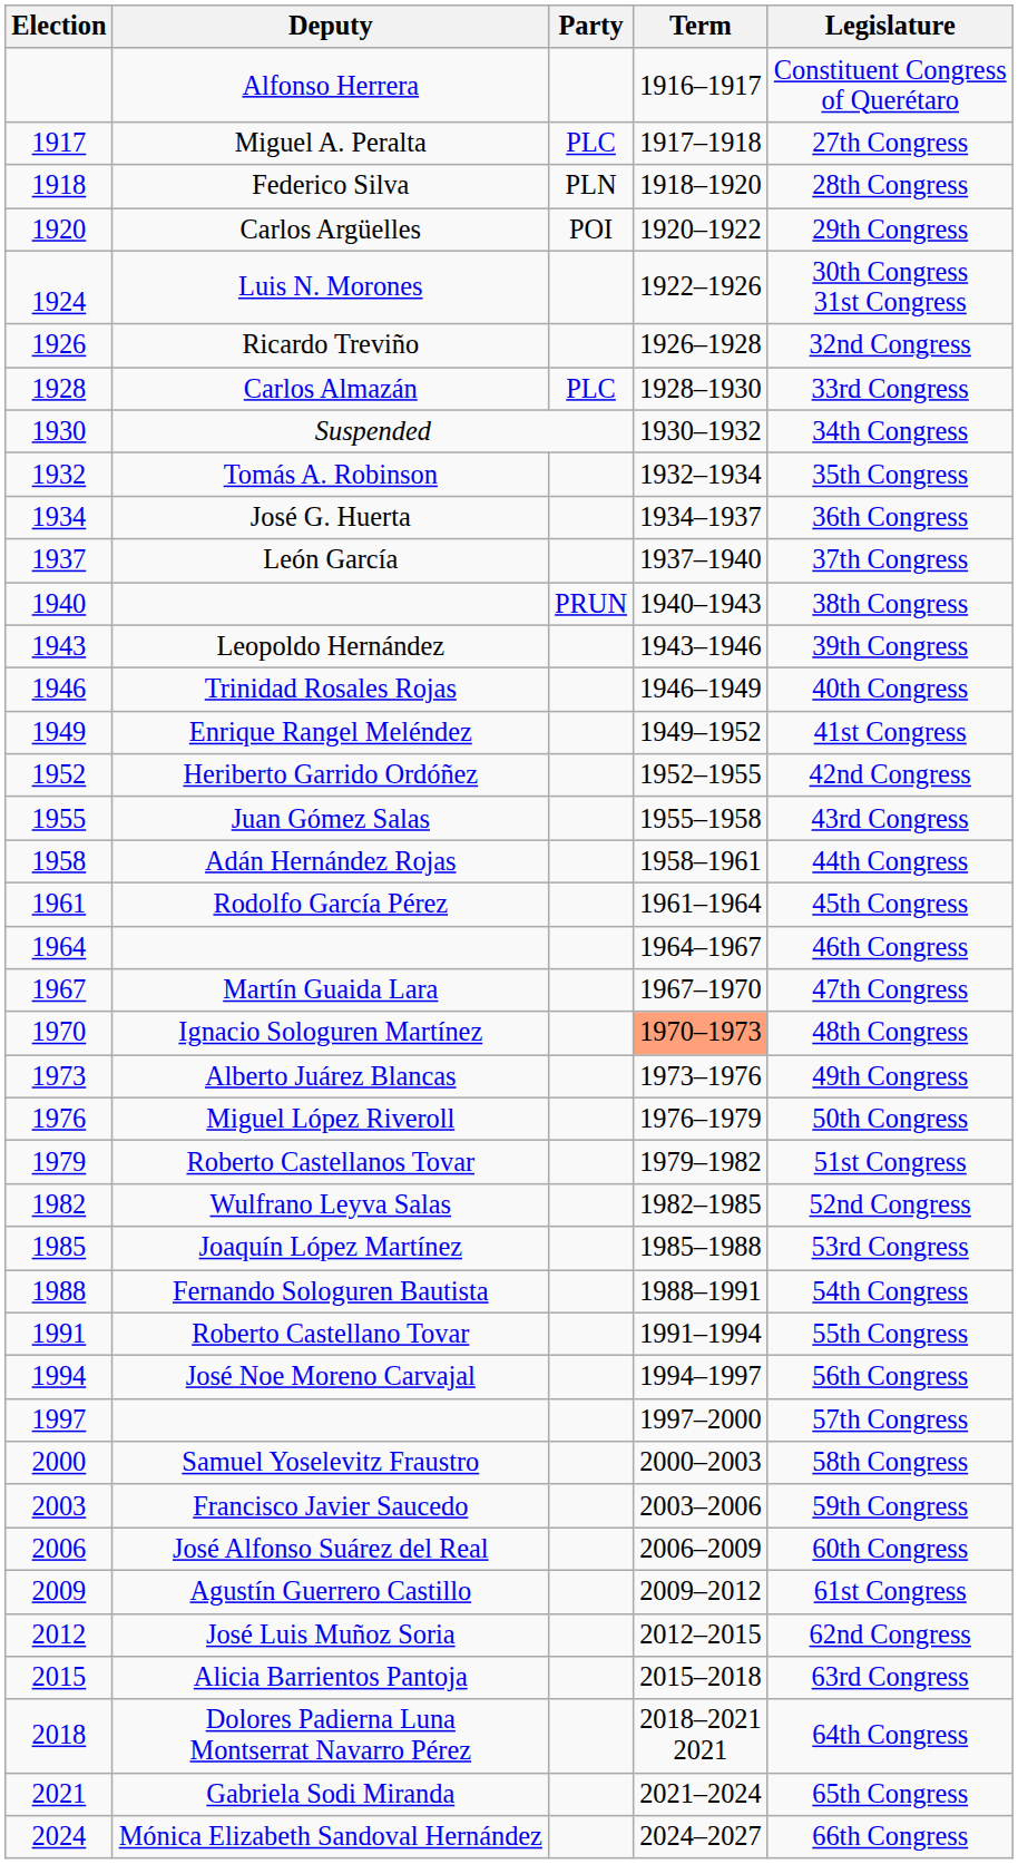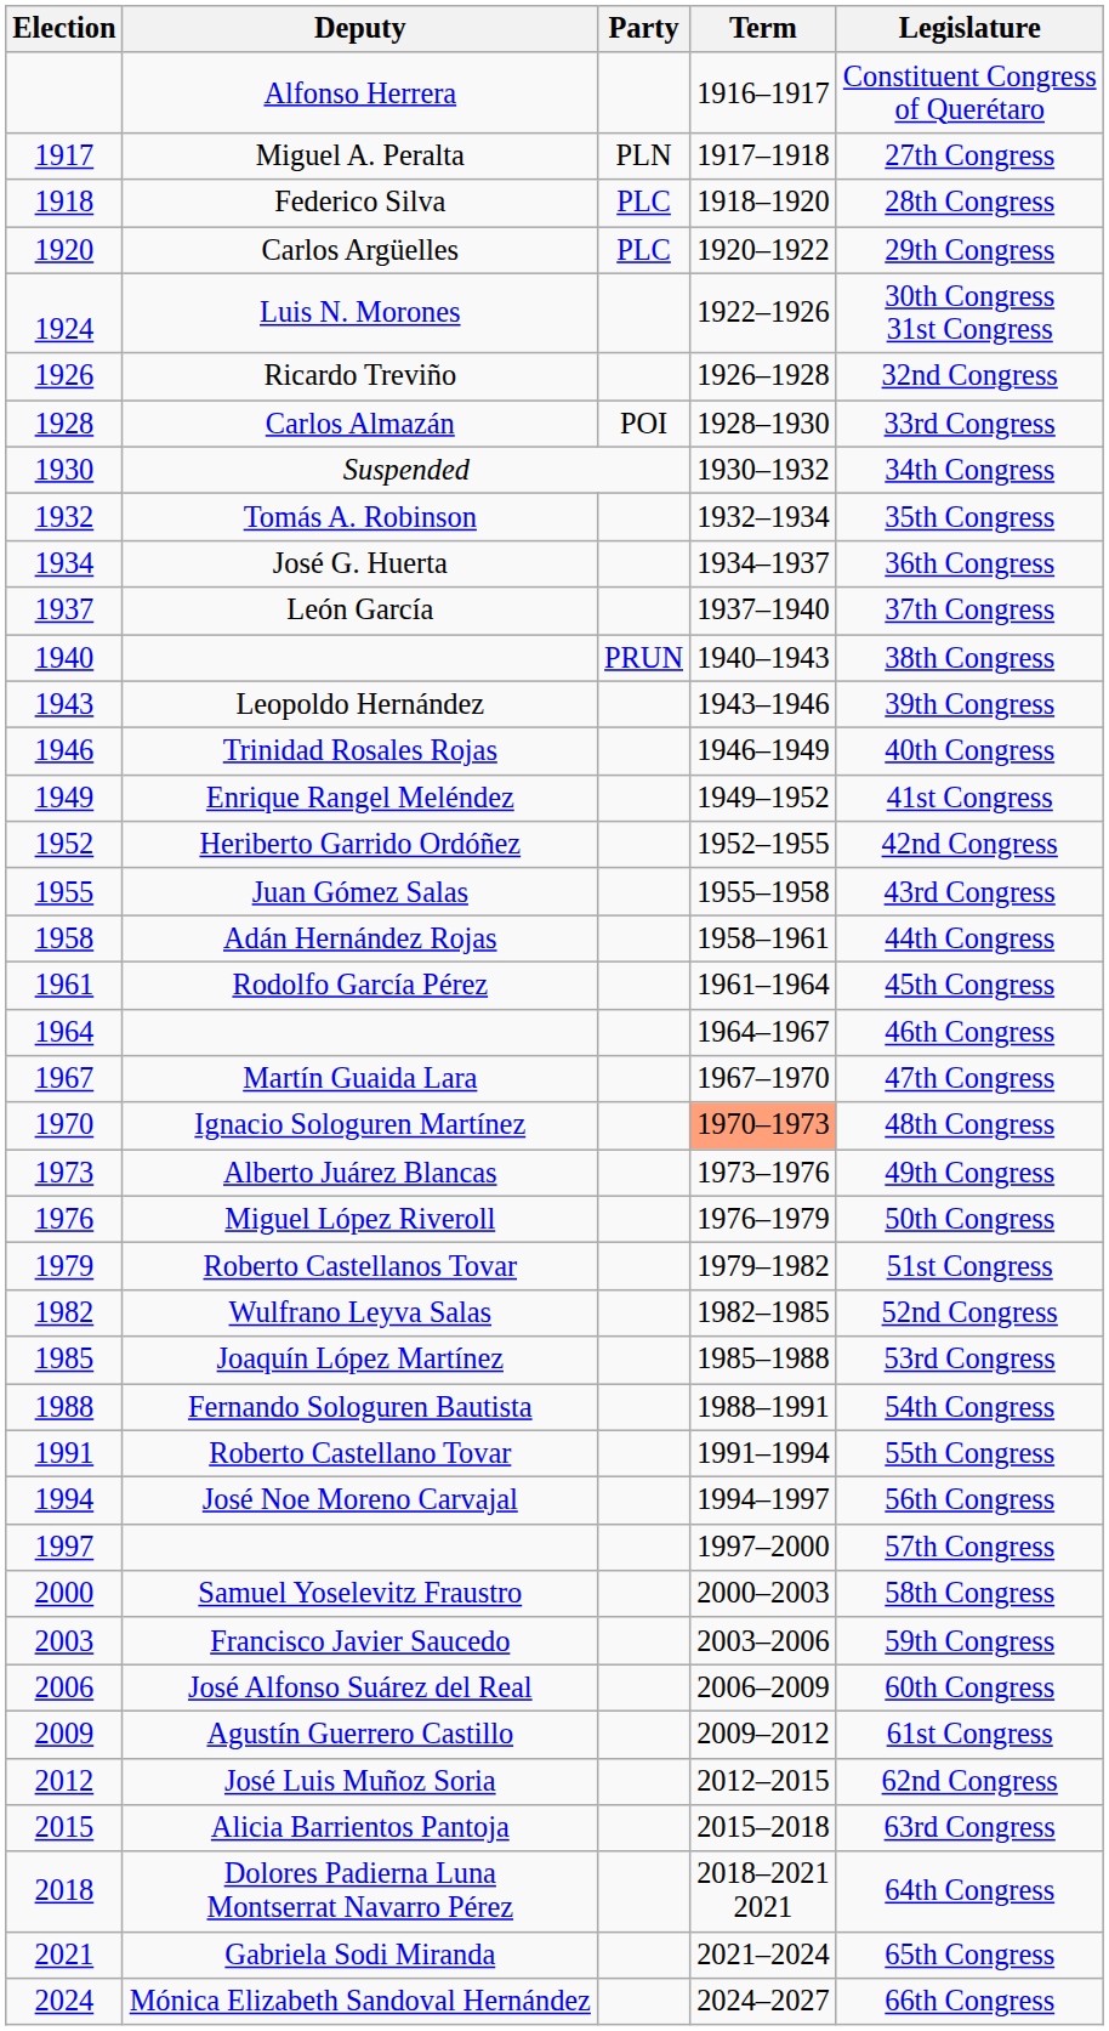Miguel A. Peralta | Party: PLC -> PLN
Federico Silva | Party: PLN -> PLC
Carlos Argüelles | Party: POI -> PLC
Carlos Almazán | Party: PLC -> POI
